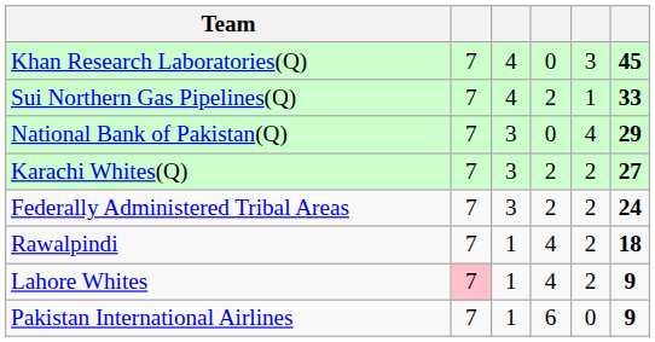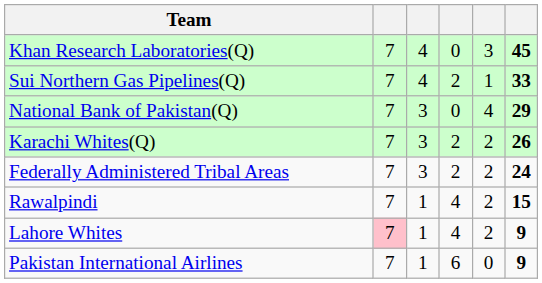Karachi Whites(Q) | column 6: 27 -> 26
Rawalpindi | column 6: 18 -> 15
